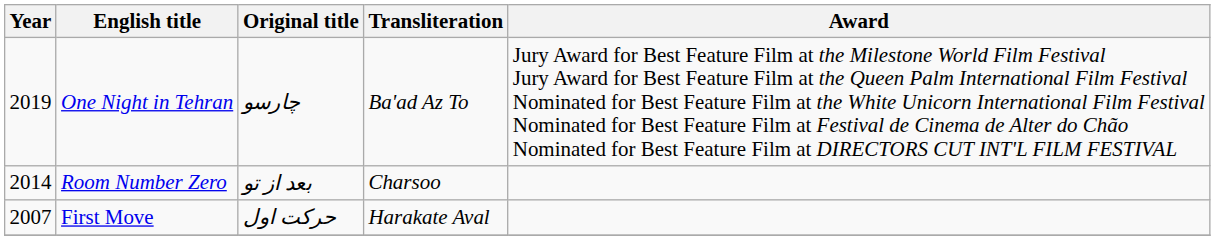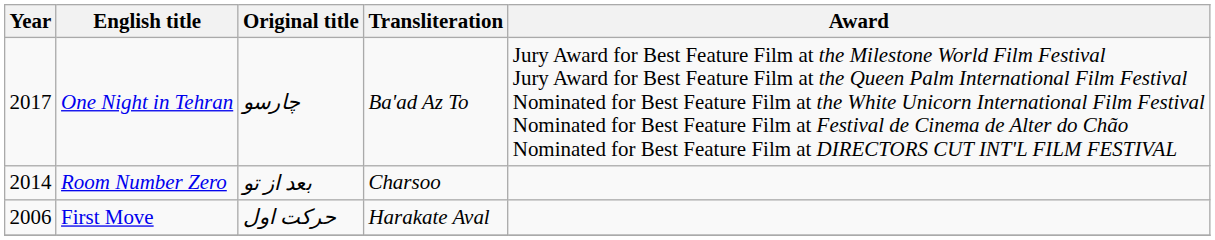One Night in Tehran | Year: 2019 -> 2017
First Move | Year: 2007 -> 2006
